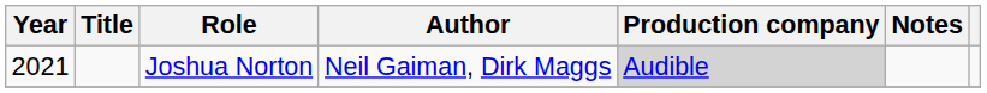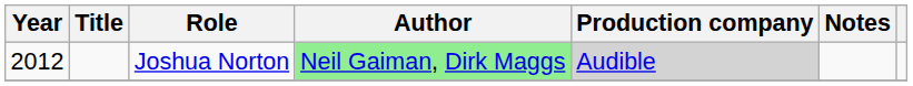Joshua Norton | Year: 2021 -> 2012
Joshua Norton | Author: no background -> lightgreen background
